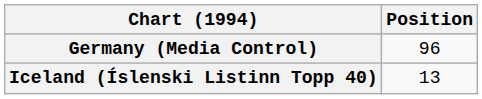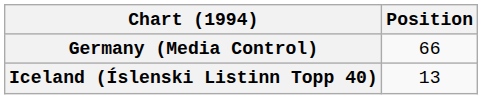Germany (Media Control) | Position: 96 -> 66
